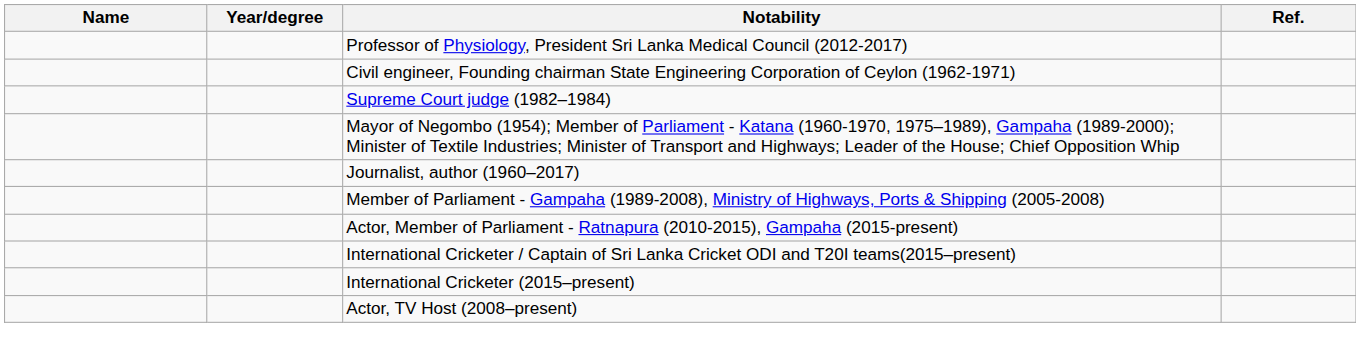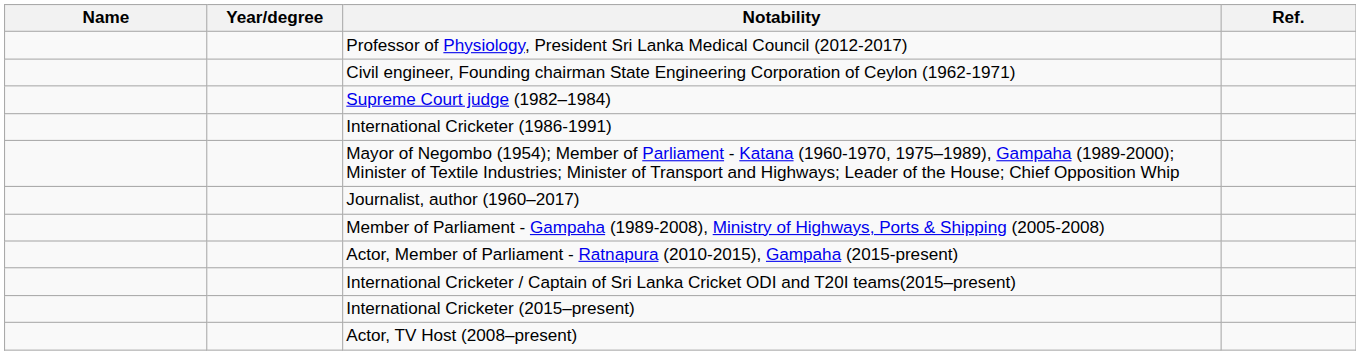+ row: International Cricketer (1986-1991)
